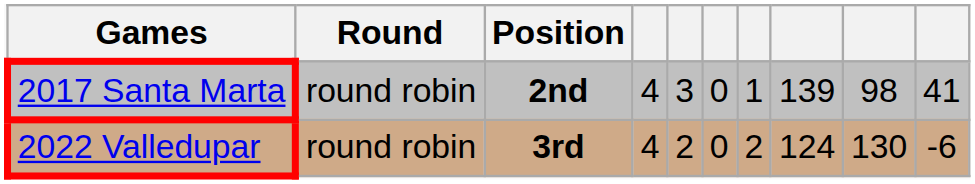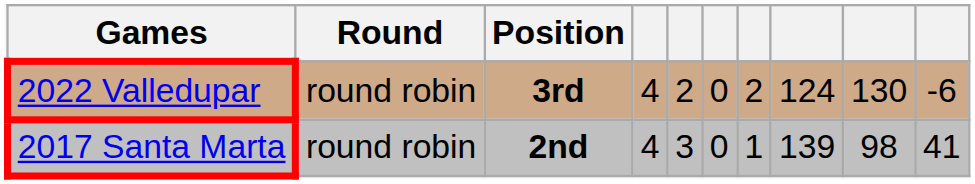rows swapped: 2017 Santa Marta <-> 2022 Valledupar
